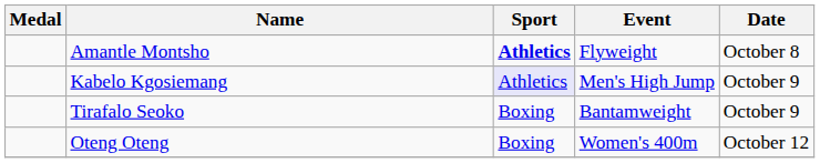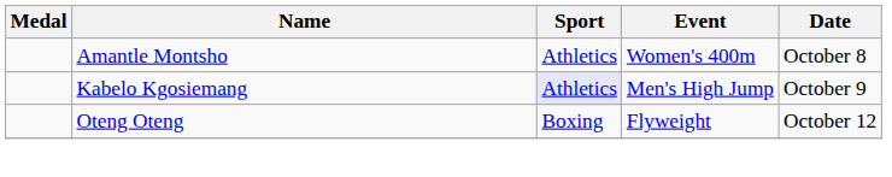Amantle Montsho | Sport: bold -> normal
Amantle Montsho | Event: Flyweight -> Women's 400m
- row: Tirafalo Seoko | Boxing | Bantamweight | October 9
Oteng Oteng | Event: Women's 400m -> Flyweight
